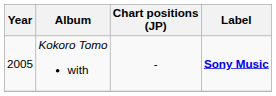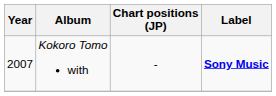Kokoro Tomo with | Year: 2005 -> 2007
